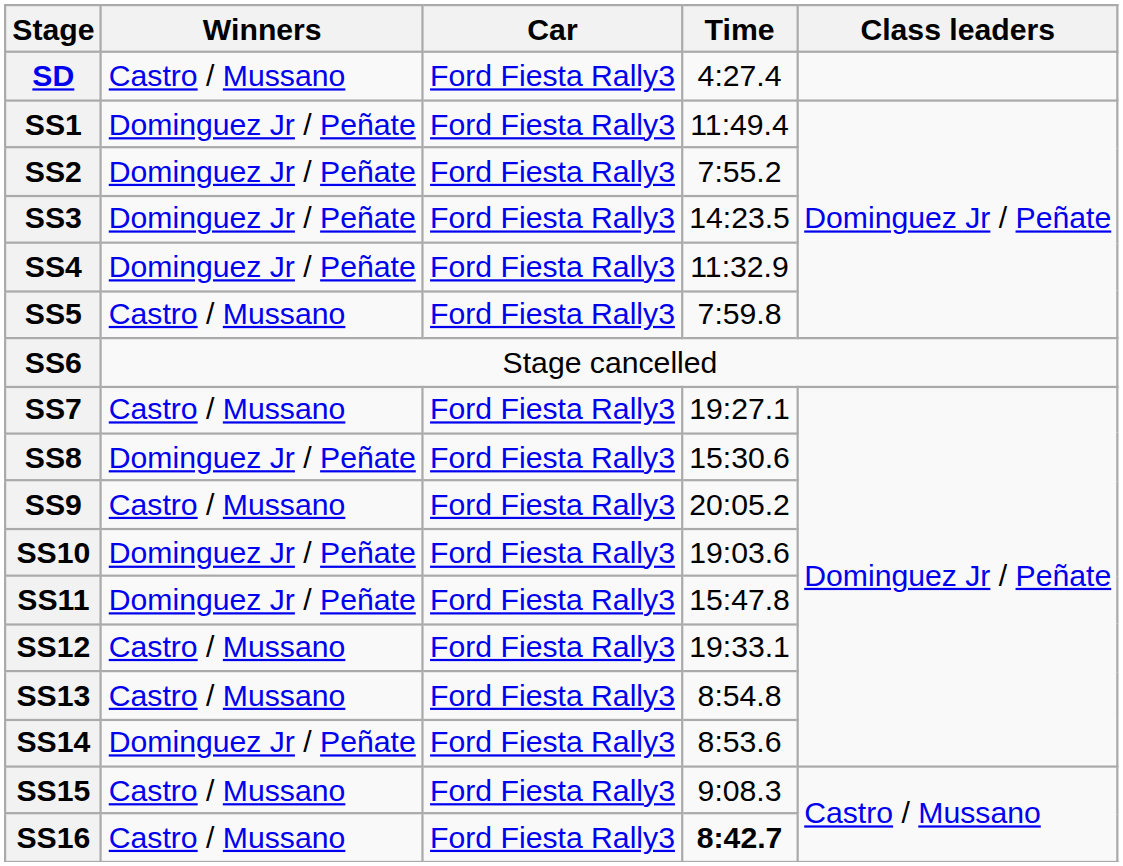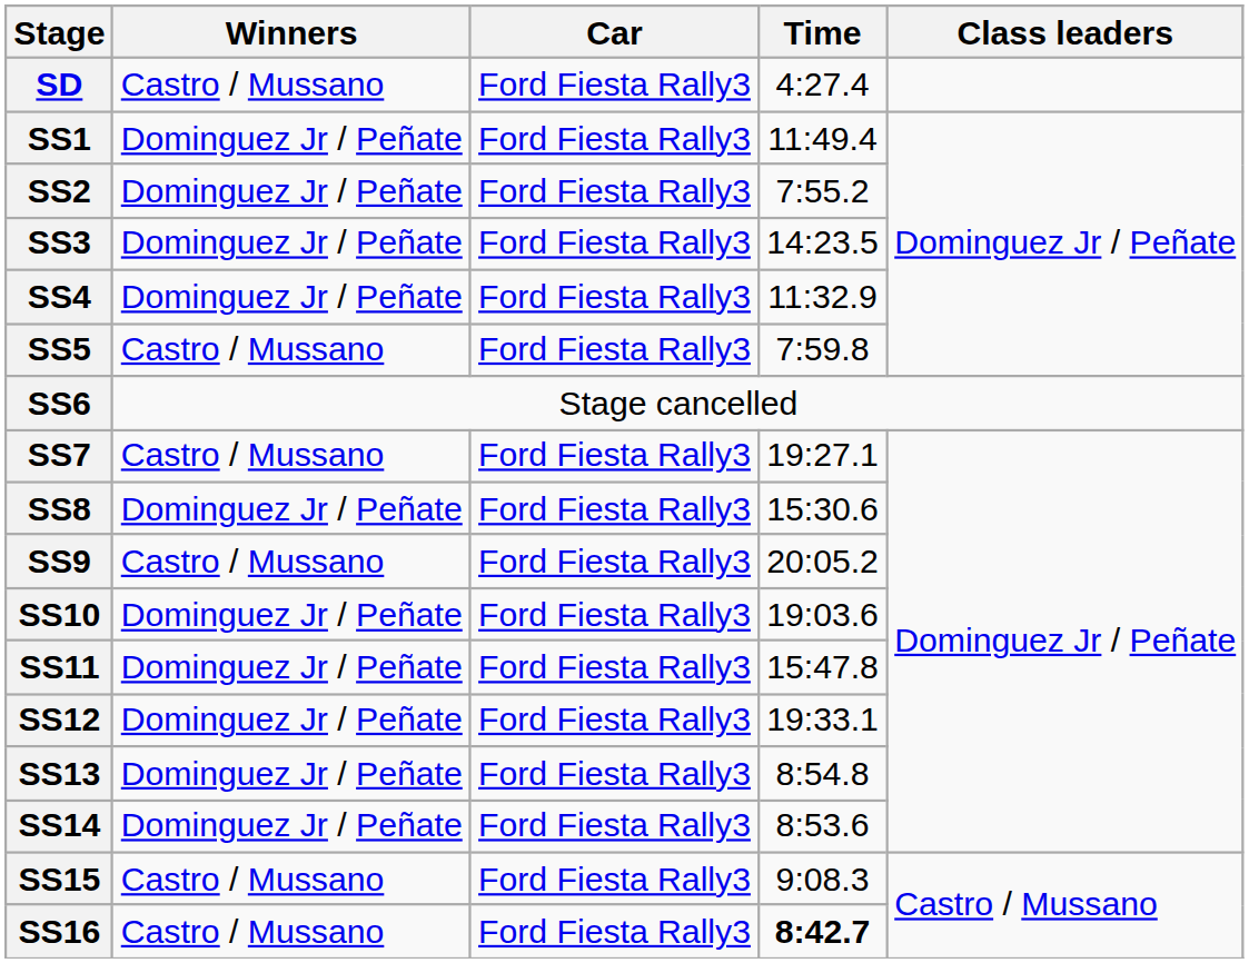SS12 | Winners: Castro / Mussano -> Dominguez Jr / Peñate
SS13 | Winners: Castro / Mussano -> Dominguez Jr / Peñate
